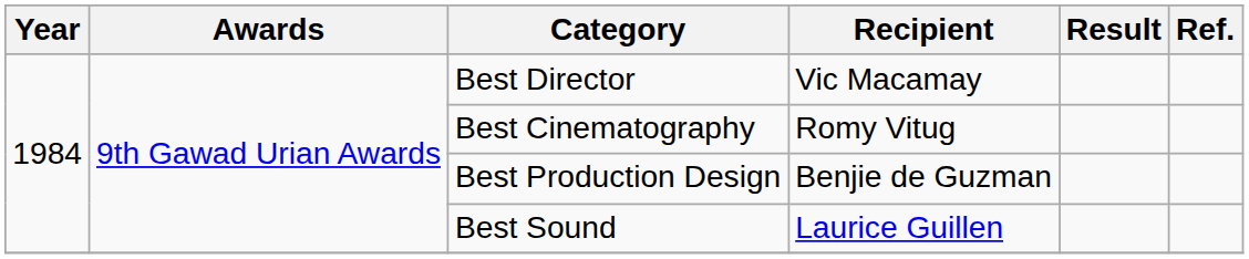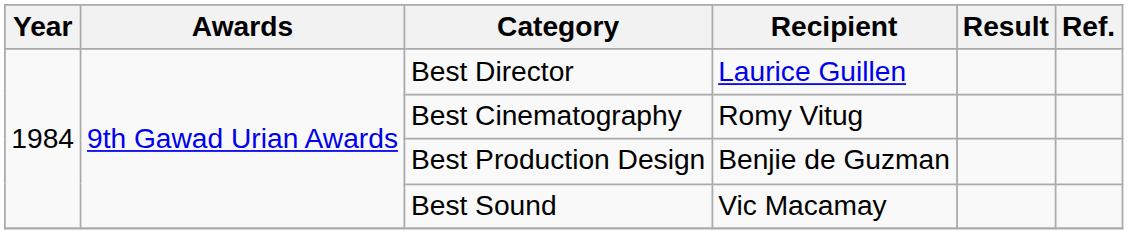Best Director | Recipient: Vic Macamay -> Laurice Guillen
Best Sound | Recipient: Laurice Guillen -> Vic Macamay
